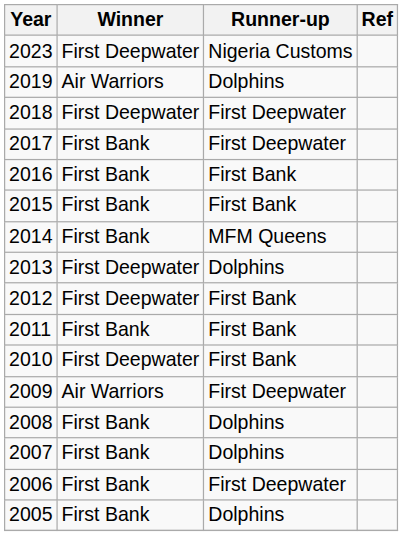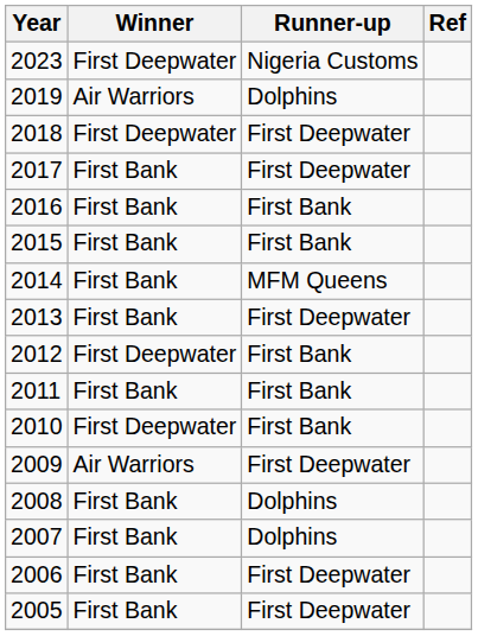2013 | Winner: First Deepwater -> First Bank
2013 | Runner-up: Dolphins -> First Deepwater
2005 | Runner-up: Dolphins -> First Deepwater
